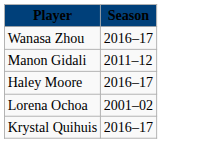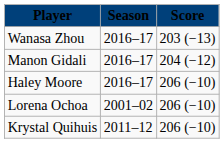+ column: Score | 203 (−13) | 204 (−12) | 206 (−10) | 206 (−10) | 206 (−10)
Manon Gidali | Season: 2011–12 -> 2016–17
Krystal Quihuis | Season: 2016–17 -> 2011–12
